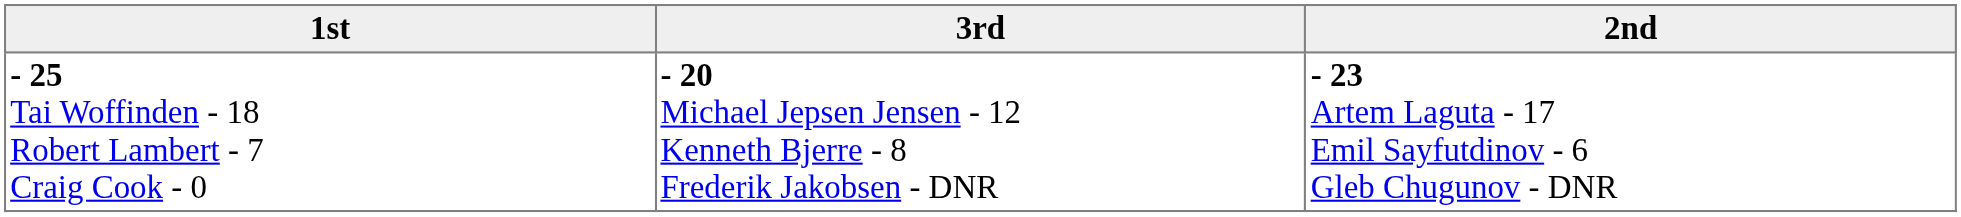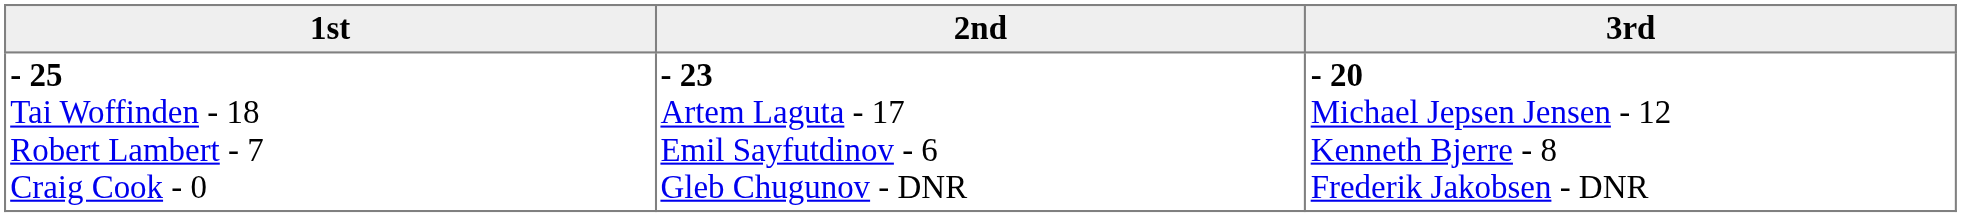columns swapped: 2nd <-> 3rd
